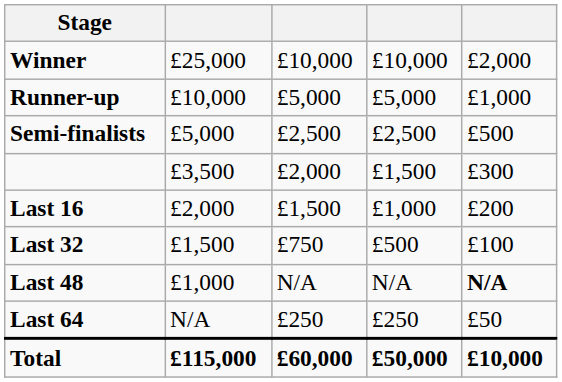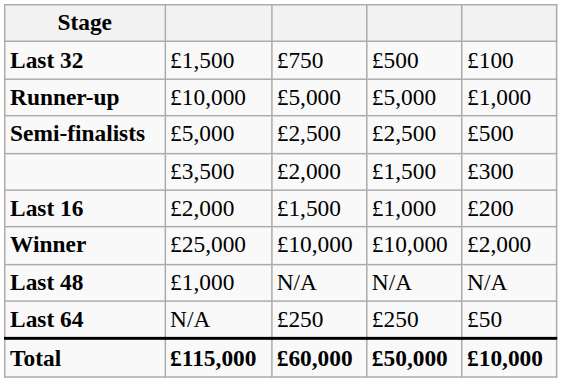rows swapped: Winner <-> Last 32
Last 48 | column 5: bold -> normal
